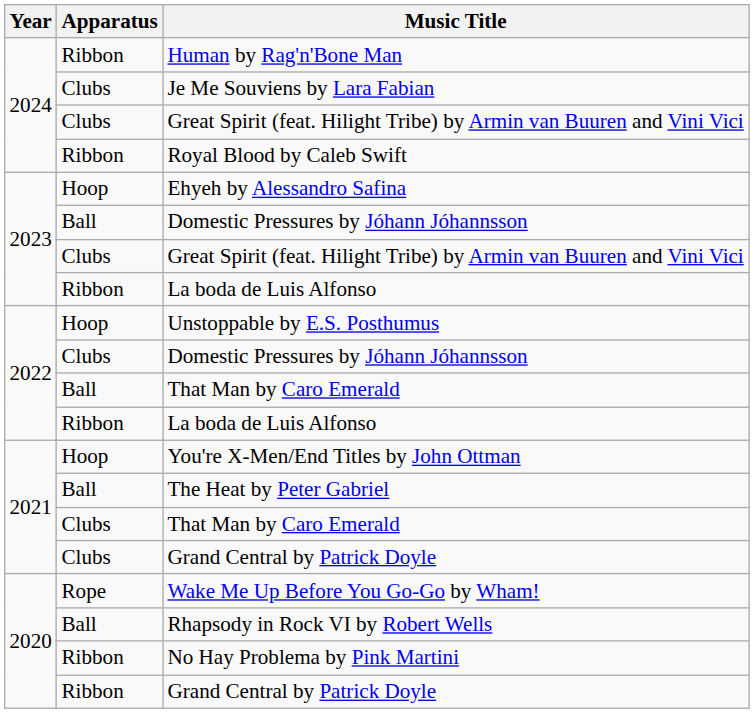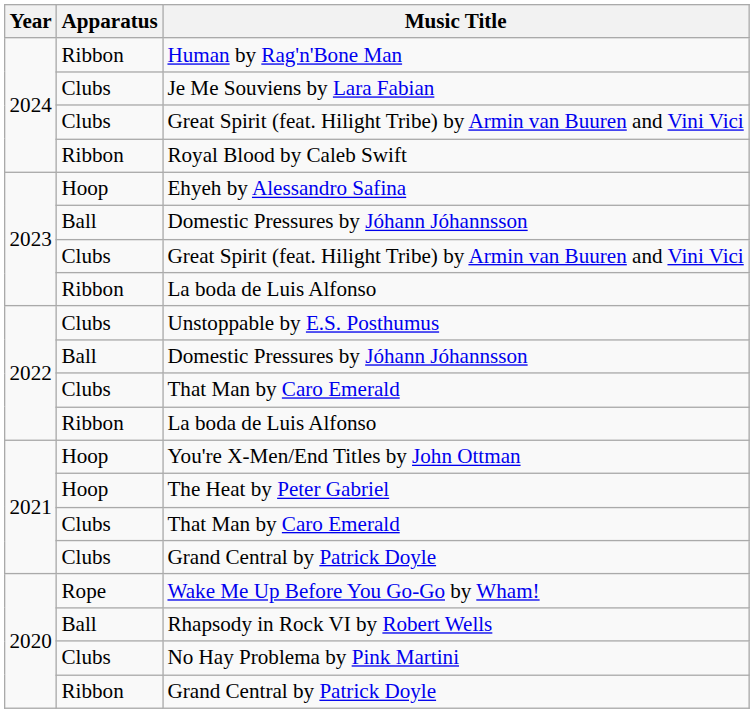Unstoppable by E.S. Posthumus | Apparatus: Hoop -> Clubs
2022 / Domestic Pressures by Jóhann Jóhannsson | Apparatus: Clubs -> Ball
2022 / That Man by Caro Emerald | Apparatus: Ball -> Clubs
The Heat by Peter Gabriel | Apparatus: Ball -> Hoop
No Hay Problema by Pink Martini | Apparatus: Ribbon -> Clubs
